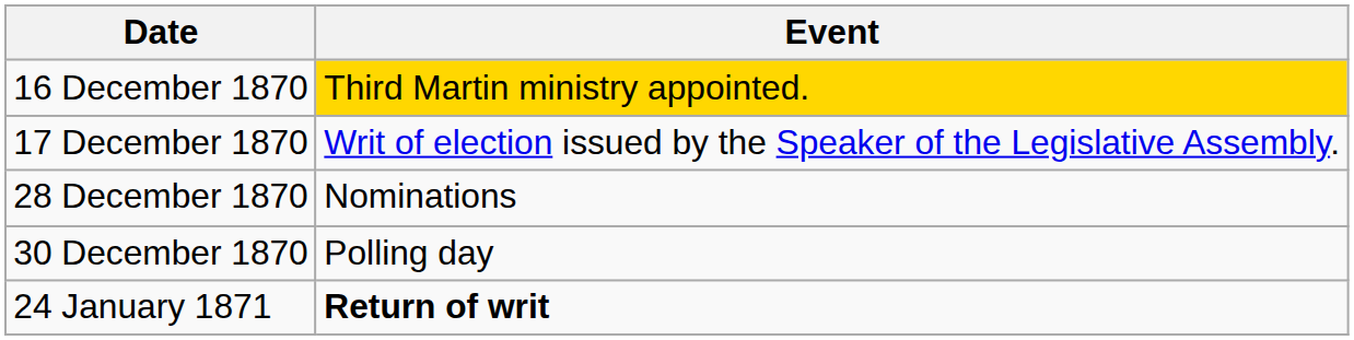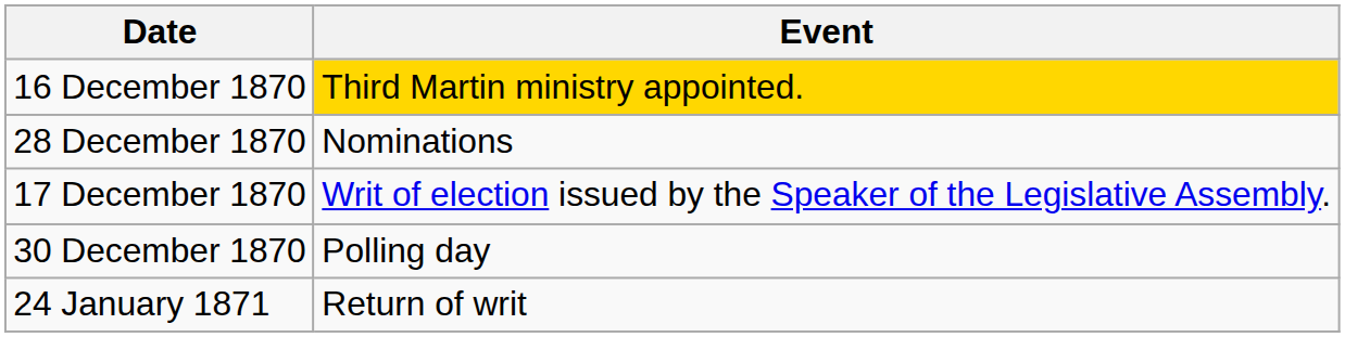rows swapped: 17 December 1870 <-> 28 December 1870
24 January 1871 | Event: bold -> normal
